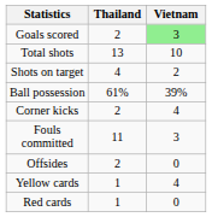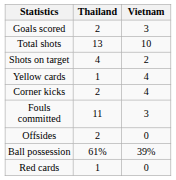Goals scored | Vietnam: lightgreen background -> no background
rows swapped: Ball possession <-> Yellow cards
